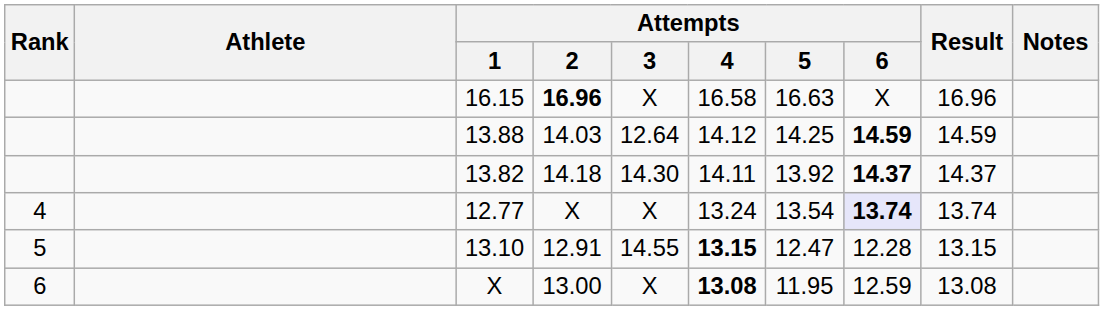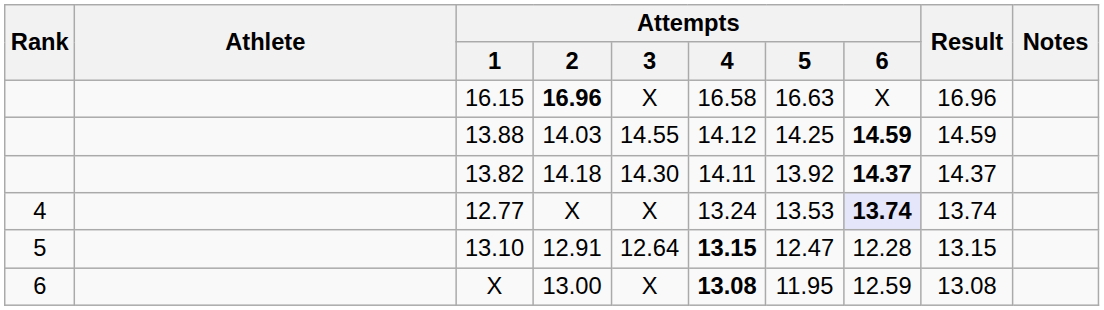13.88 | Attempts / 3: 12.64 -> 14.55
12.77 | Attempts / 5: 13.54 -> 13.53
13.10 | Attempts / 3: 14.55 -> 12.64
